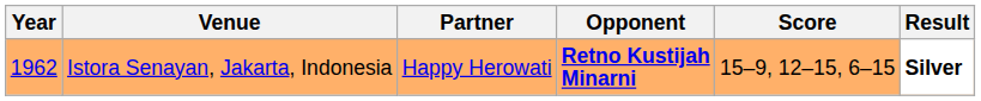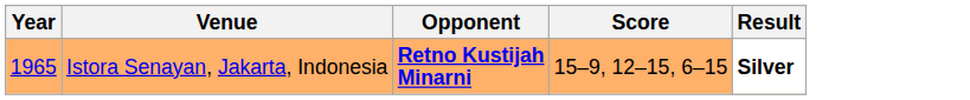- column: Partner | Happy Herowati
Istora Senayan, Jakarta, Indonesia | Year: 1962 -> 1965
